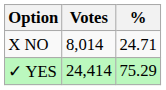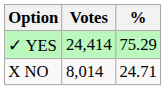rows swapped: ✓ YES <-> X NO
